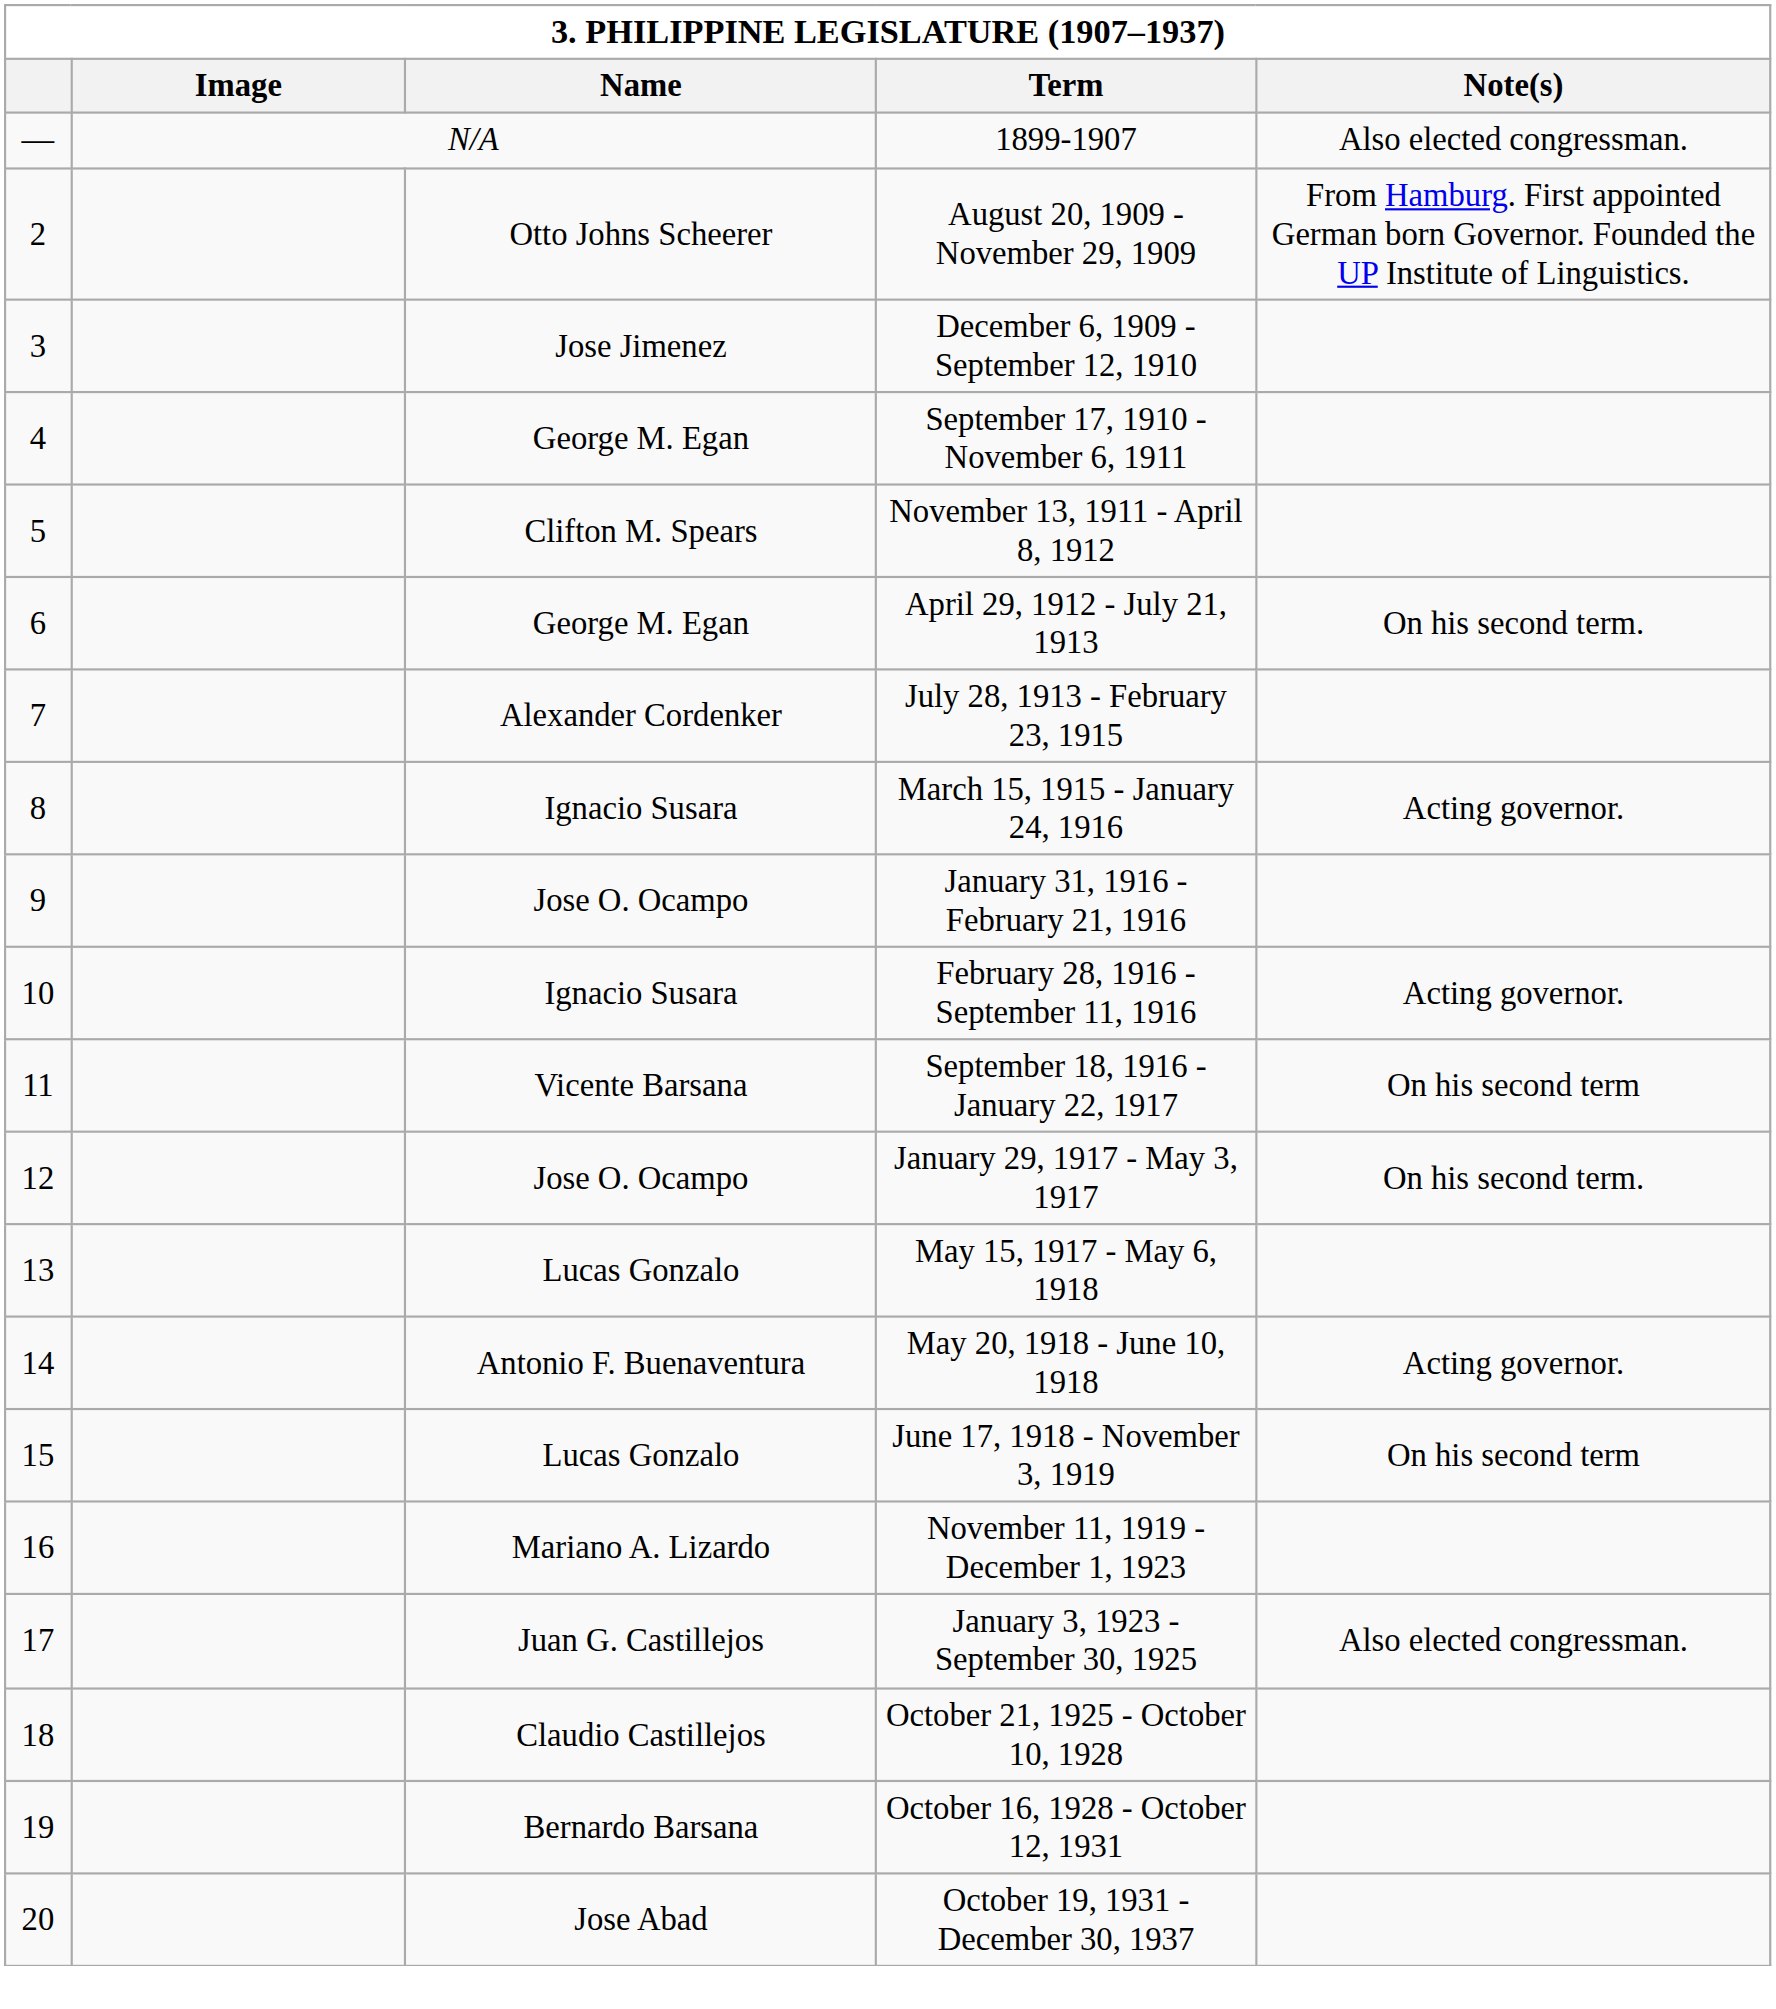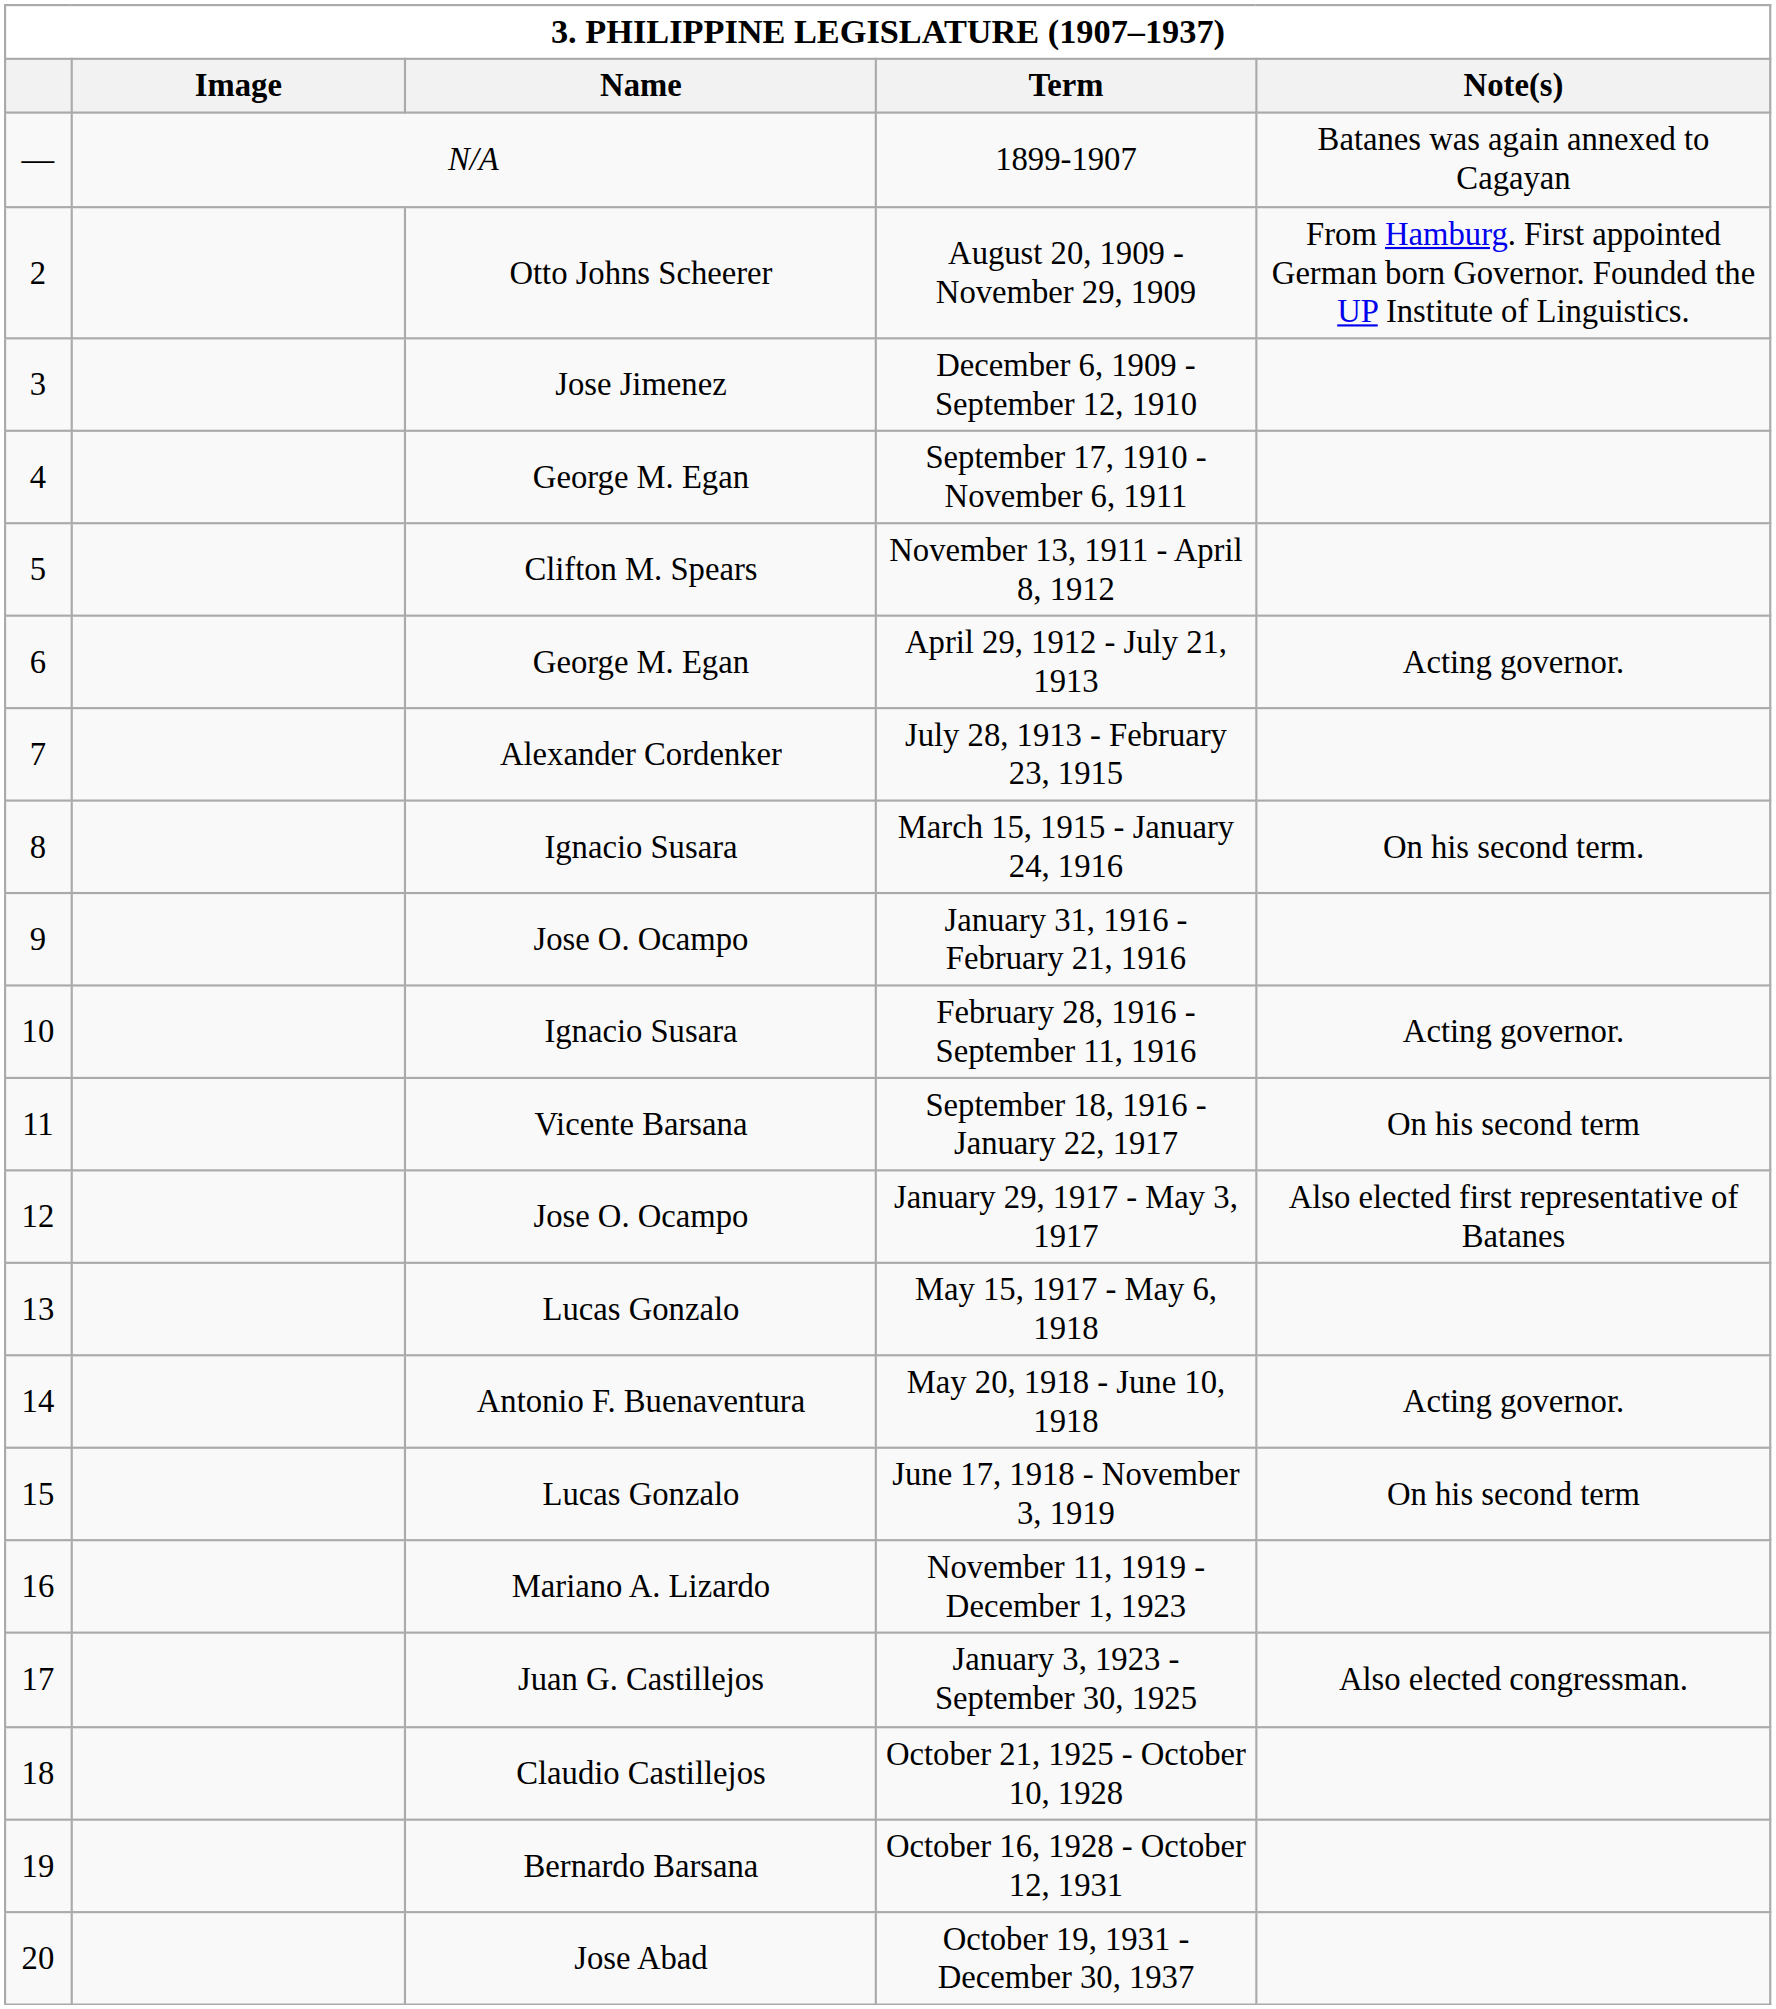1899-1907 | Note(s): Also elected congressman. -> Batanes was again annexed to Cagayan
April 29, 1912 - July 21, 1913 | Note(s): On his second term. -> Acting governor.
March 15, 1915 - January 24, 1916 | Note(s): Acting governor. -> On his second term.
January 29, 1917 - May 3, 1917 | Note(s): On his second term. -> Also elected first representative of Batanes
